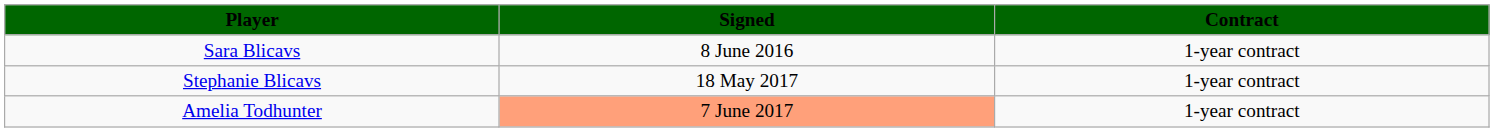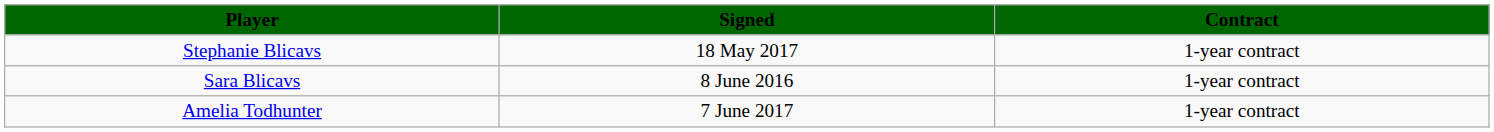rows swapped: Sara Blicavs <-> Stephanie Blicavs
Amelia Todhunter | Signed: lightsalmon background -> no background
